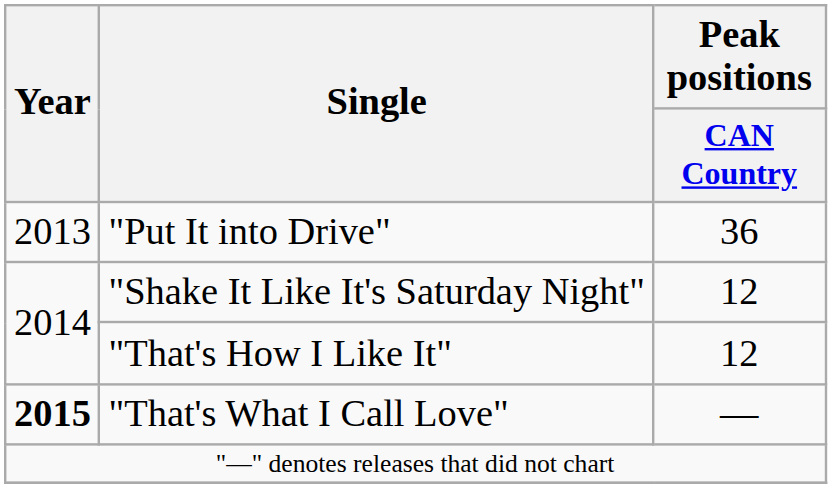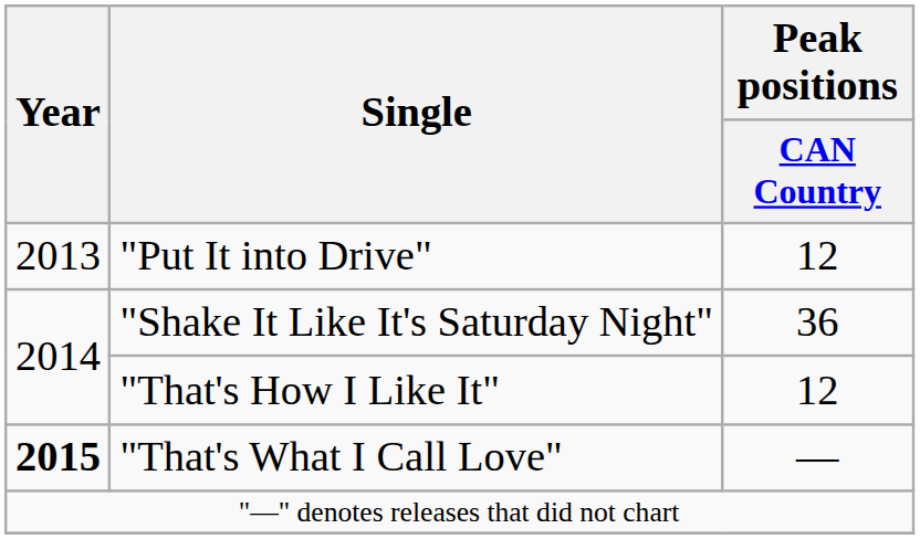"Put It into Drive" | Peak positions / CAN Country: 36 -> 12
"Shake It Like It's Saturday Night" | Peak positions / CAN Country: 12 -> 36
